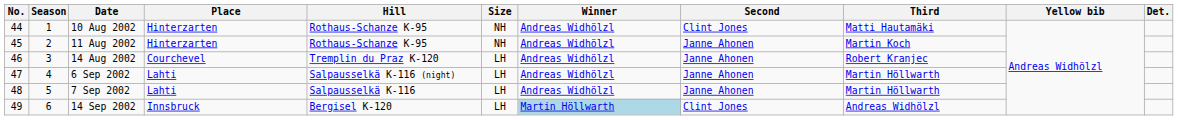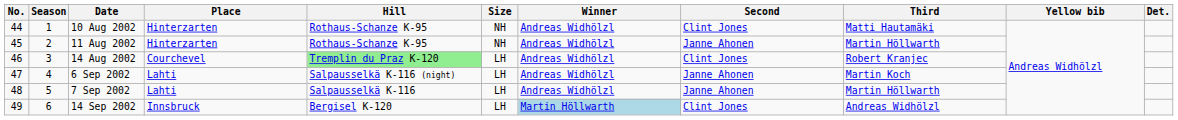11 Aug 2002 | Third: Martin Koch -> Martin Höllwarth
14 Aug 2002 | Hill: no background -> lightgreen background
14 Aug 2002 | Second: Janne Ahonen -> Clint Jones
6 Sep 2002 | Third: Martin Höllwarth -> Martin Koch
